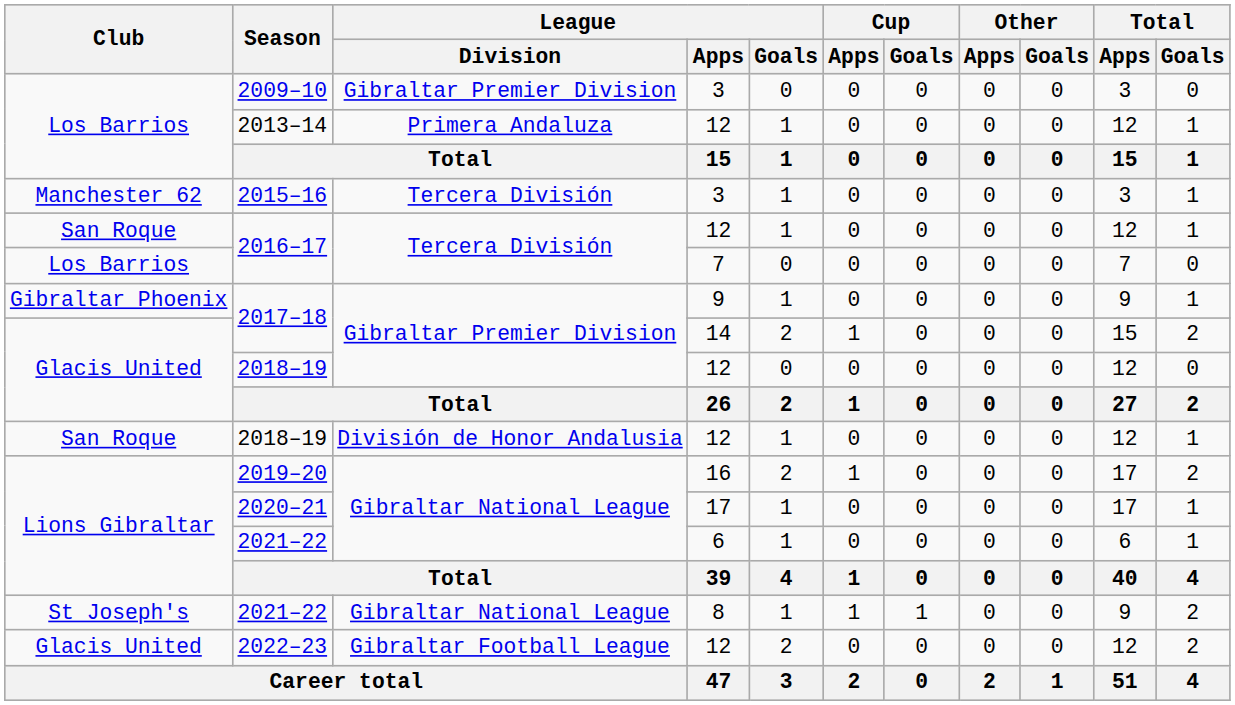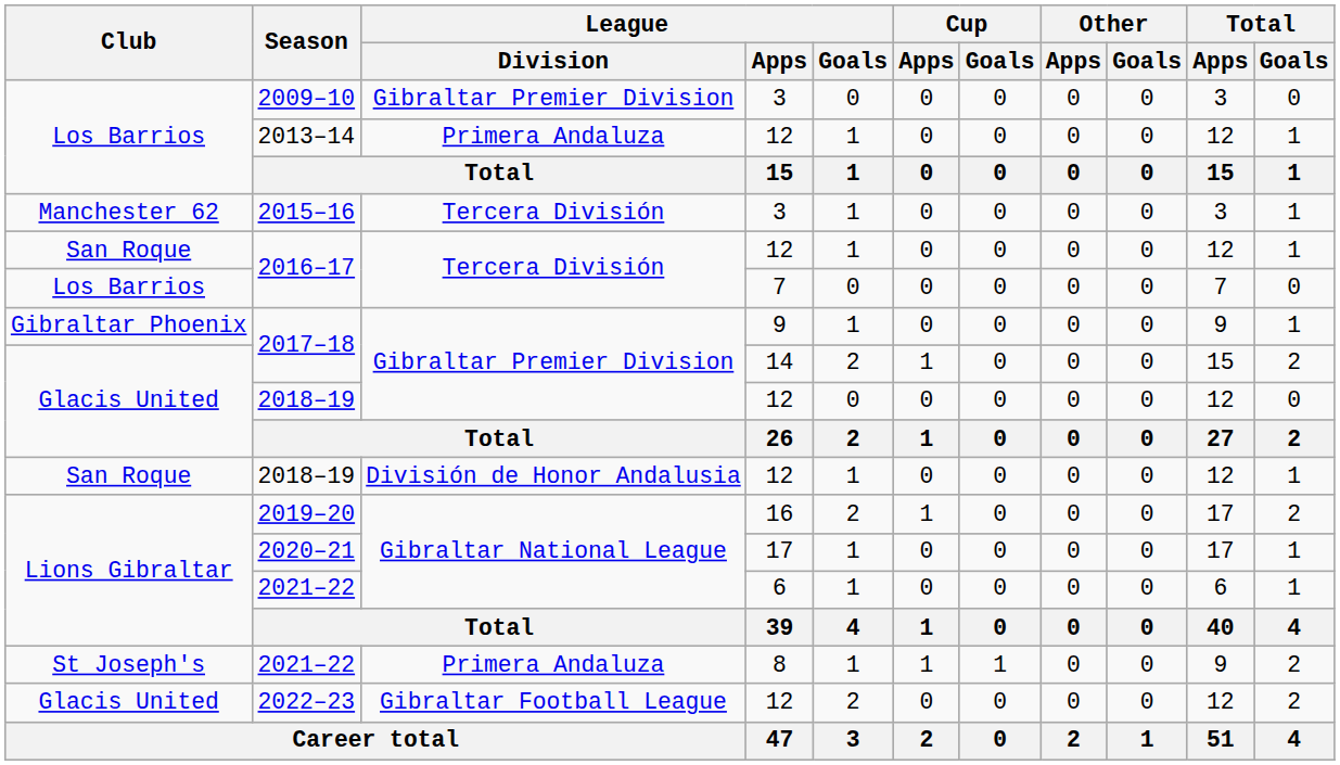St Joseph's / 2021–22 | League / Division: Gibraltar National League -> Primera Andaluza
